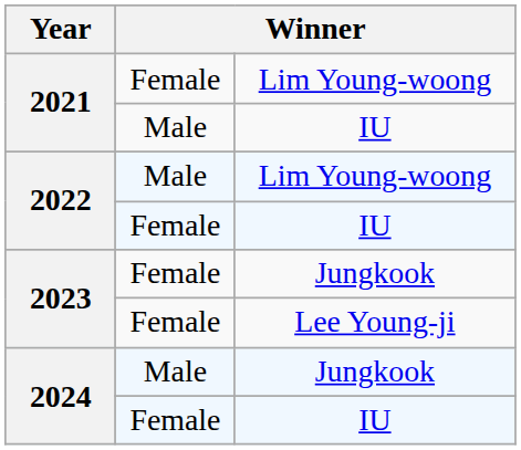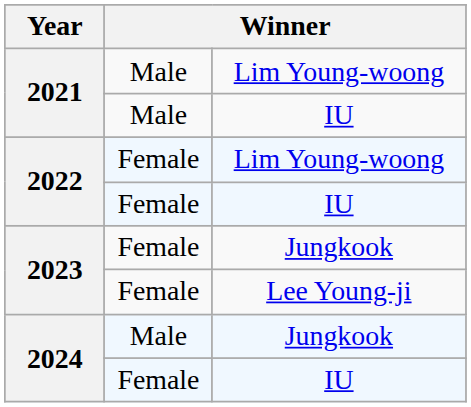2021 / Lim Young-woong | column 2: Female -> Male
2022 / Lim Young-woong | column 2: Male -> Female
